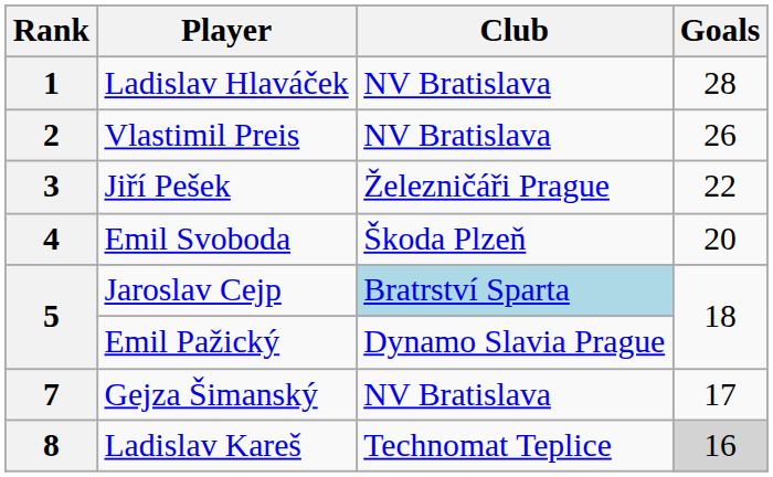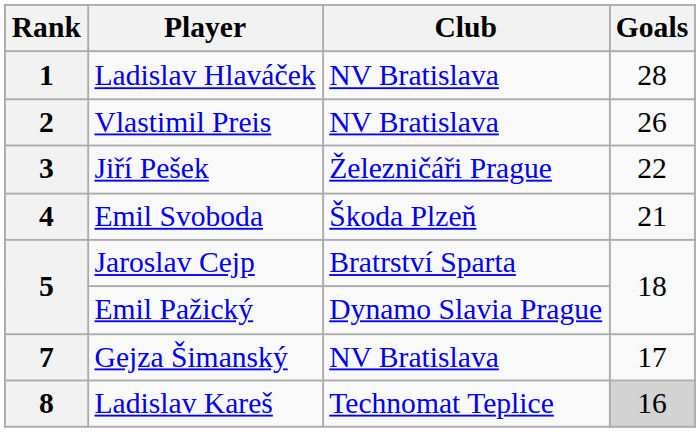Emil Svoboda | Goals: 20 -> 21
Jaroslav Cejp | Club: lightblue background -> no background
